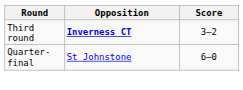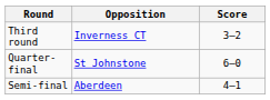Third round | Opposition: bold -> normal
+ row: Semi-final | Aberdeen | 4–1
